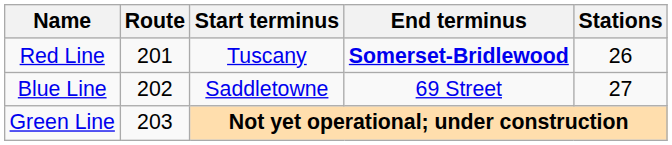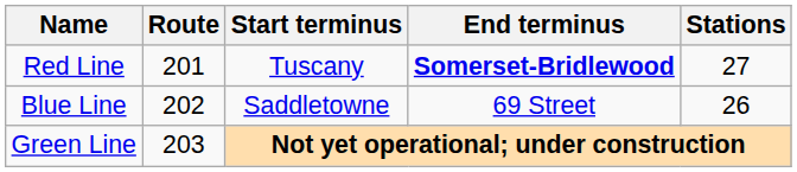Red Line | Stations: 26 -> 27
Blue Line | Stations: 27 -> 26
